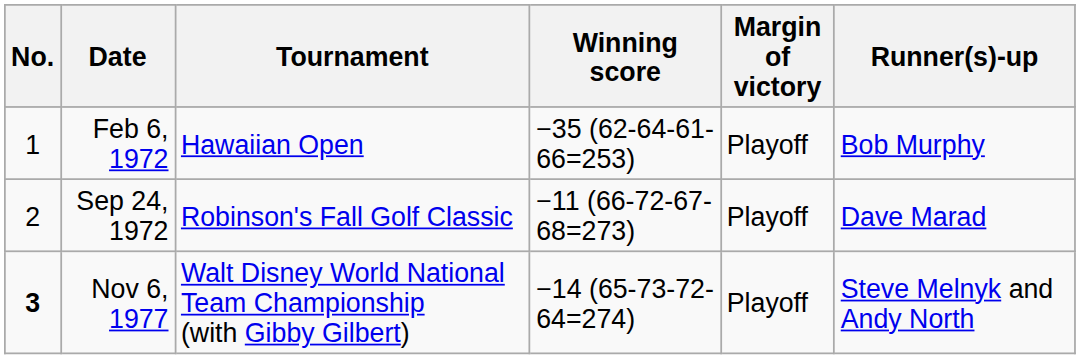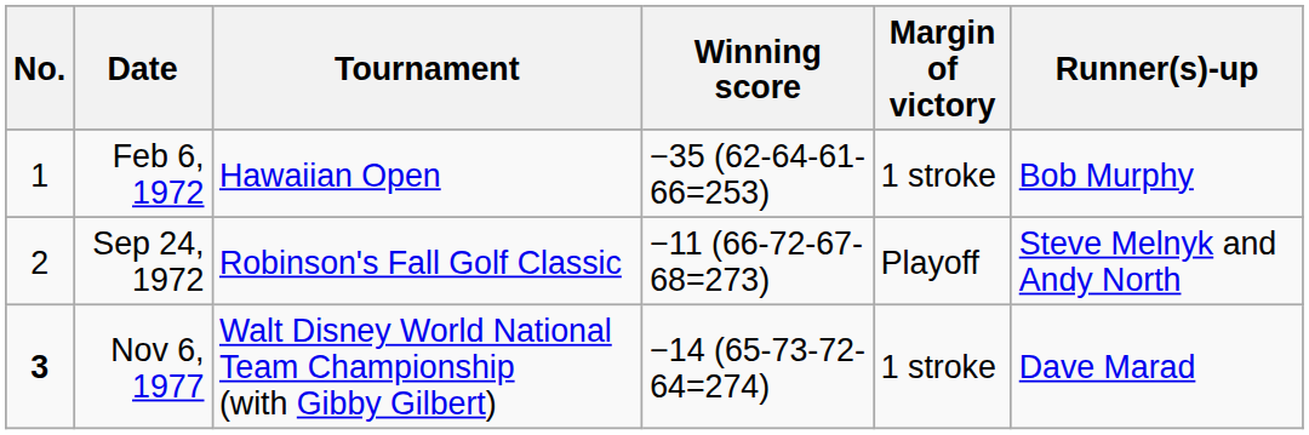Feb 6, 1972 | Margin of victory: Playoff -> 1 stroke
Sep 24, 1972 | Runner(s)-up: Dave Marad -> Steve Melnyk and Andy North
Nov 6, 1977 | Margin of victory: Playoff -> 1 stroke
Nov 6, 1977 | Runner(s)-up: Steve Melnyk and Andy North -> Dave Marad
